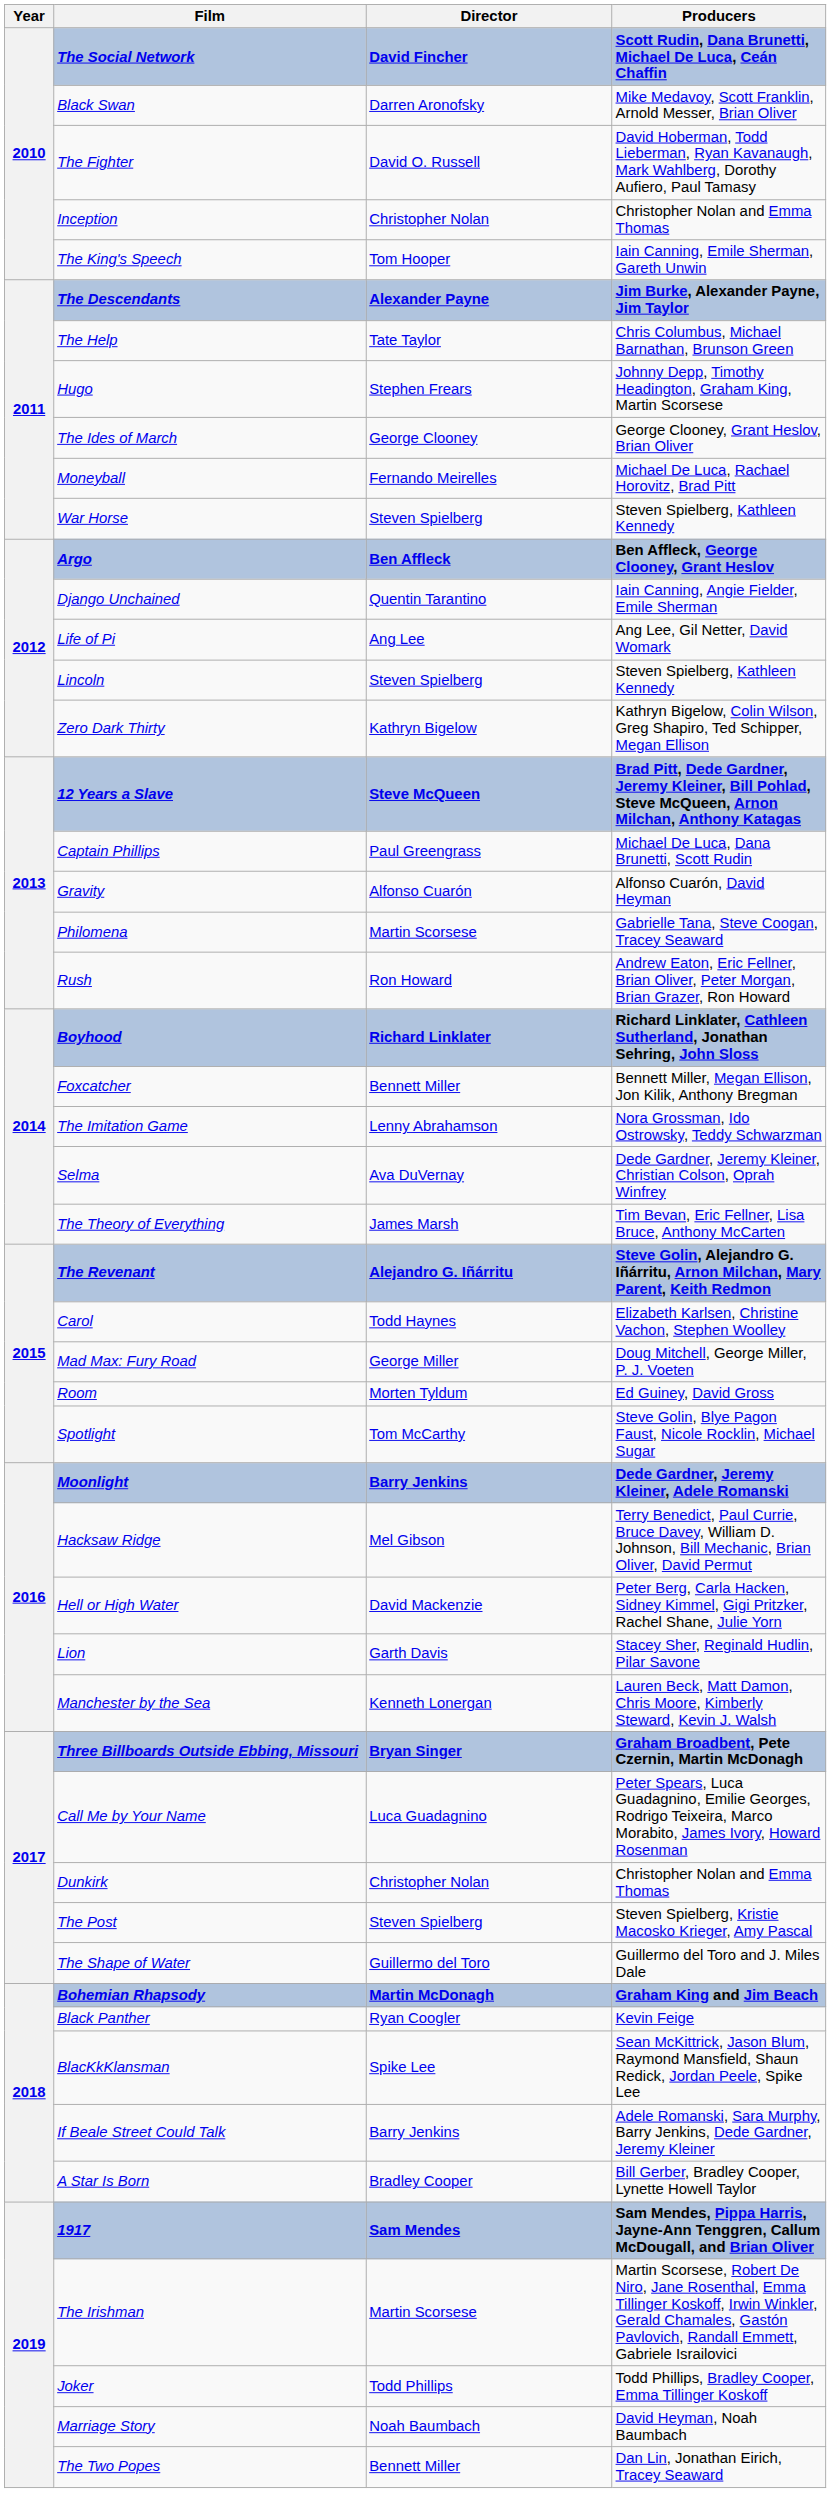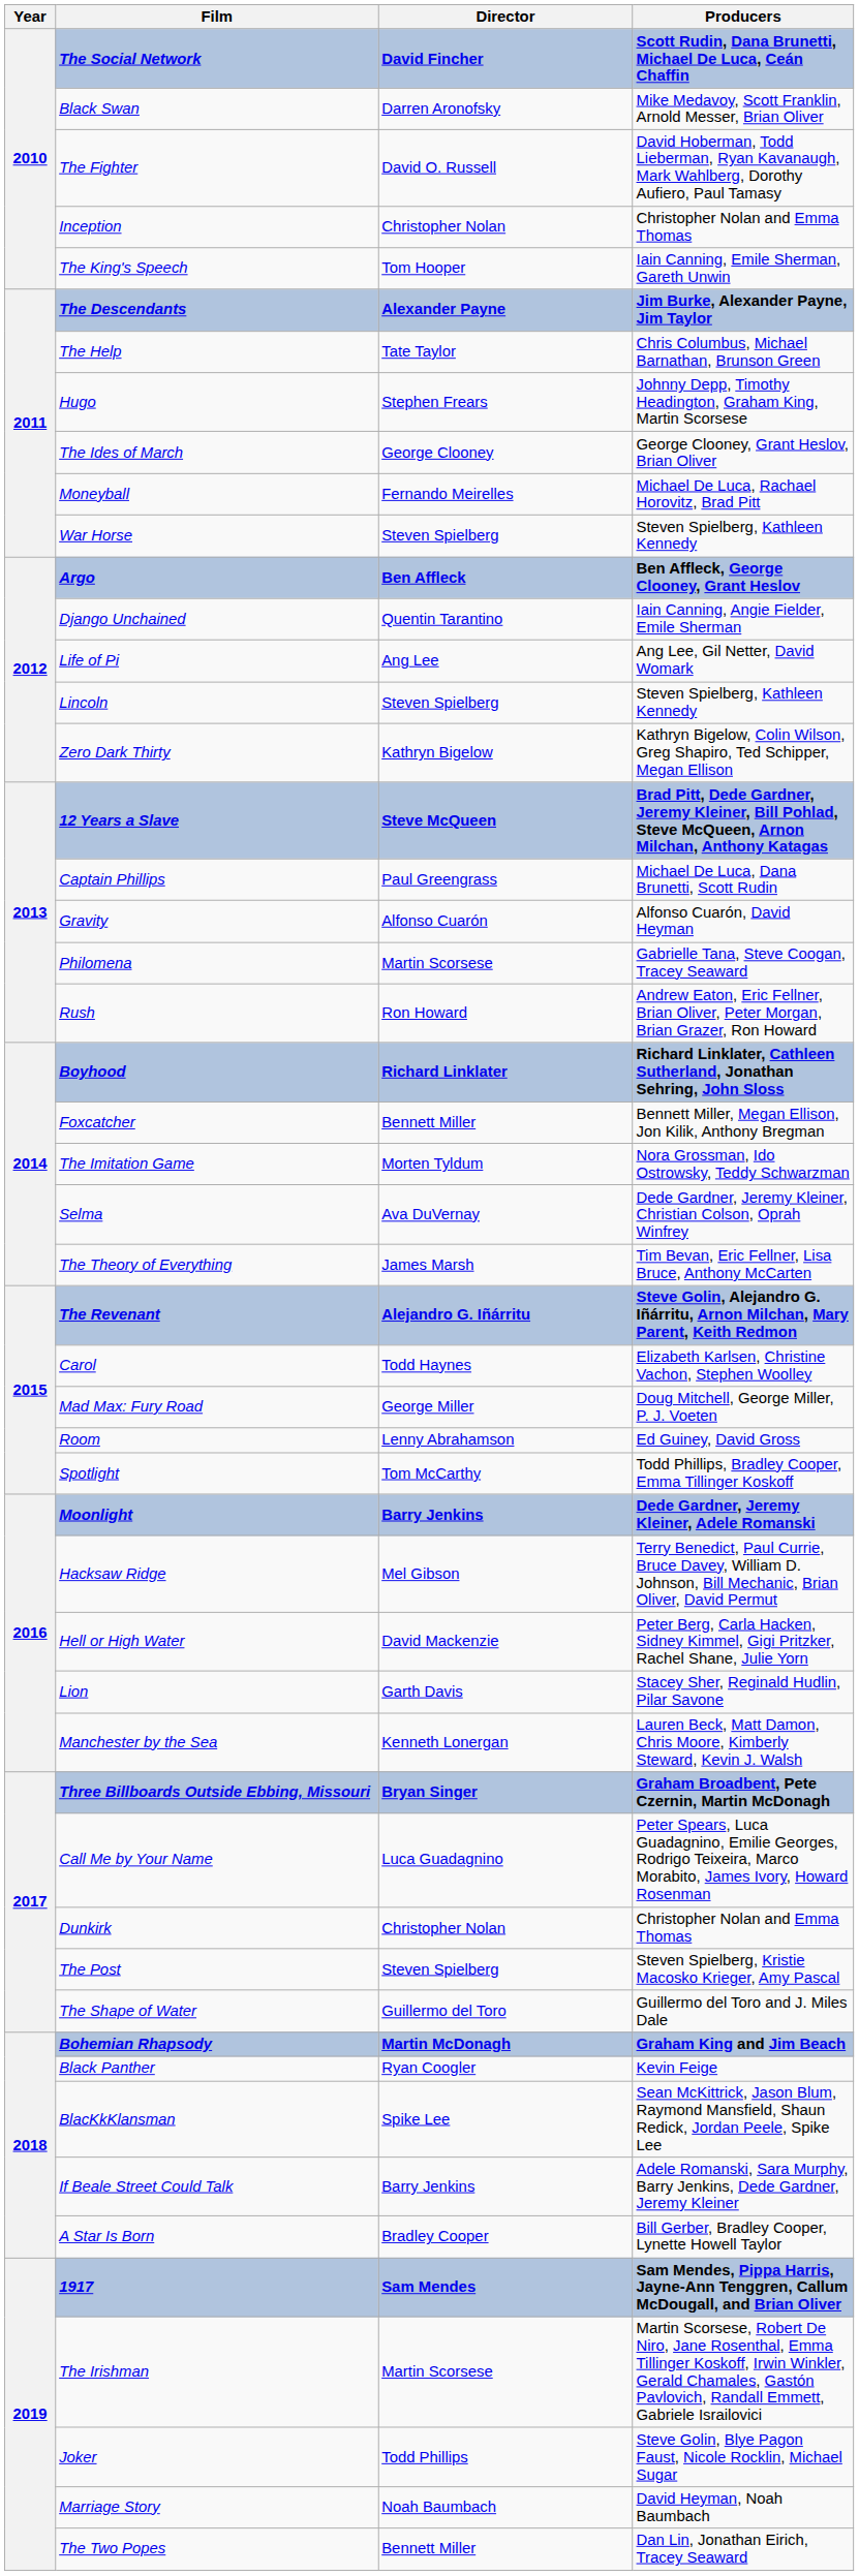The Imitation Game | Director: Lenny Abrahamson -> Morten Tyldum
Room | Director: Morten Tyldum -> Lenny Abrahamson
Spotlight | Producers: Steve Golin, Blye Pagon Faust, Nicole Rocklin, Michael Sugar -> Todd Phillips, Bradley Cooper, Emma Tillinger Koskoff
Joker | Producers: Todd Phillips, Bradley Cooper, Emma Tillinger Koskoff -> Steve Golin, Blye Pagon Faust, Nicole Rocklin, Michael Sugar
